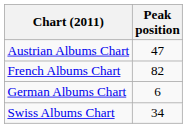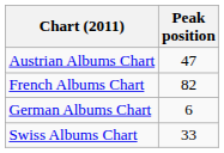Swiss Albums Chart | Peak position: 34 -> 33
